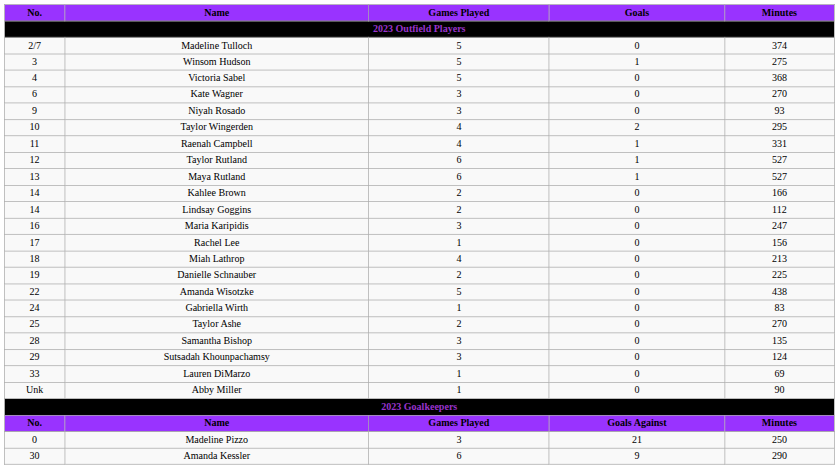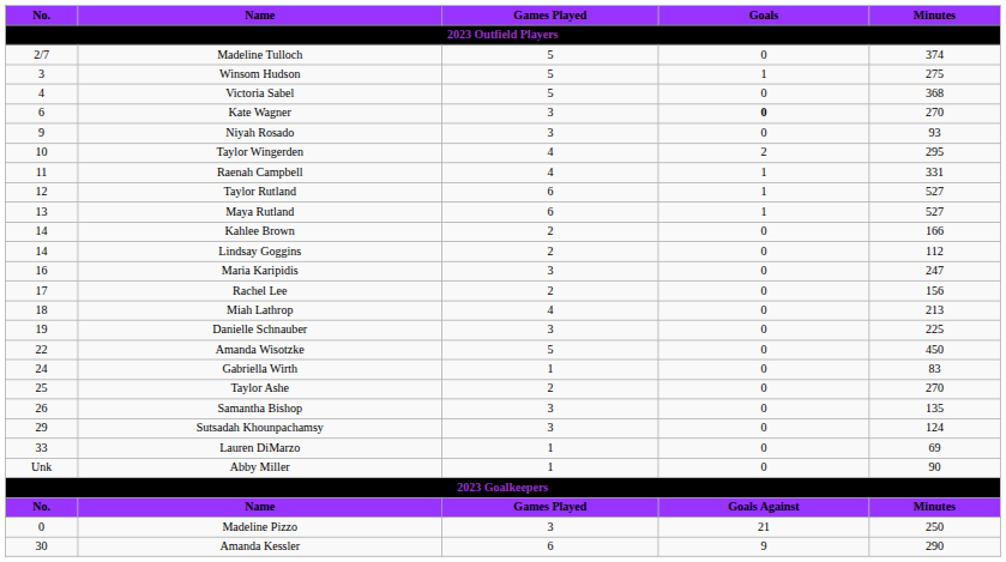Kate Wagner | Goals: normal -> bold
Rachel Lee | Games Played: 1 -> 2
Danielle Schnauber | Games Played: 2 -> 3
Amanda Wisotzke | Minutes: 438 -> 450
Samantha Bishop | No.: 28 -> 26
